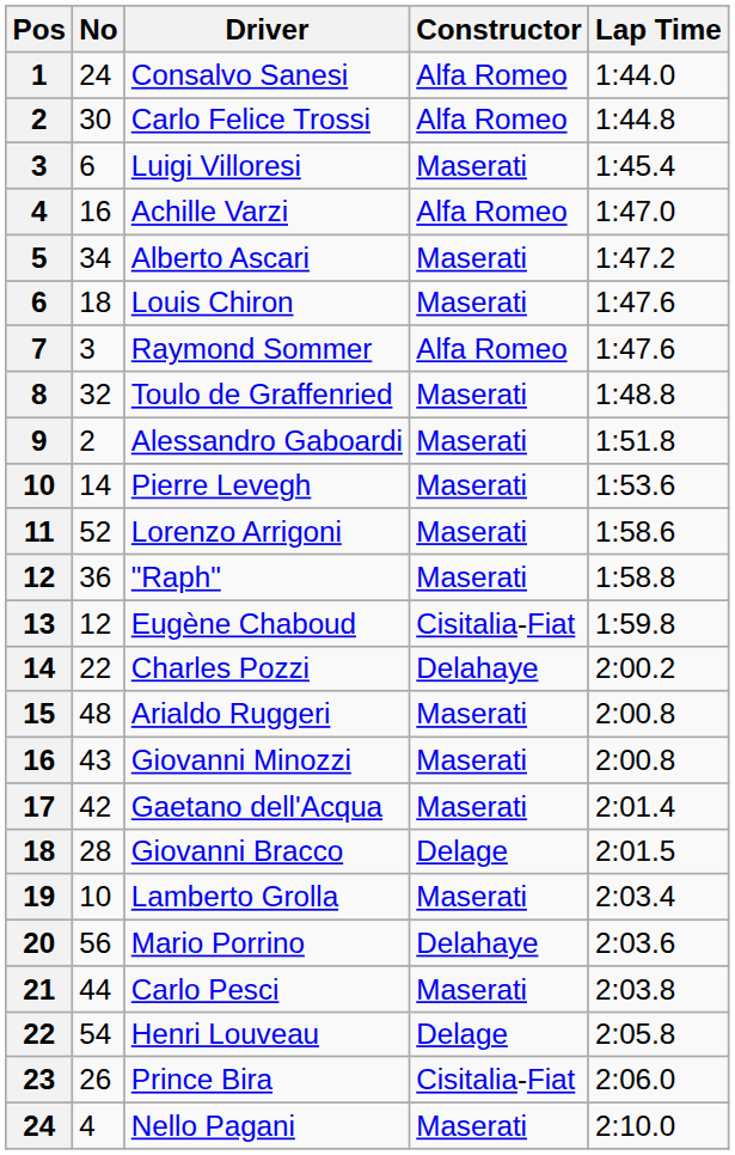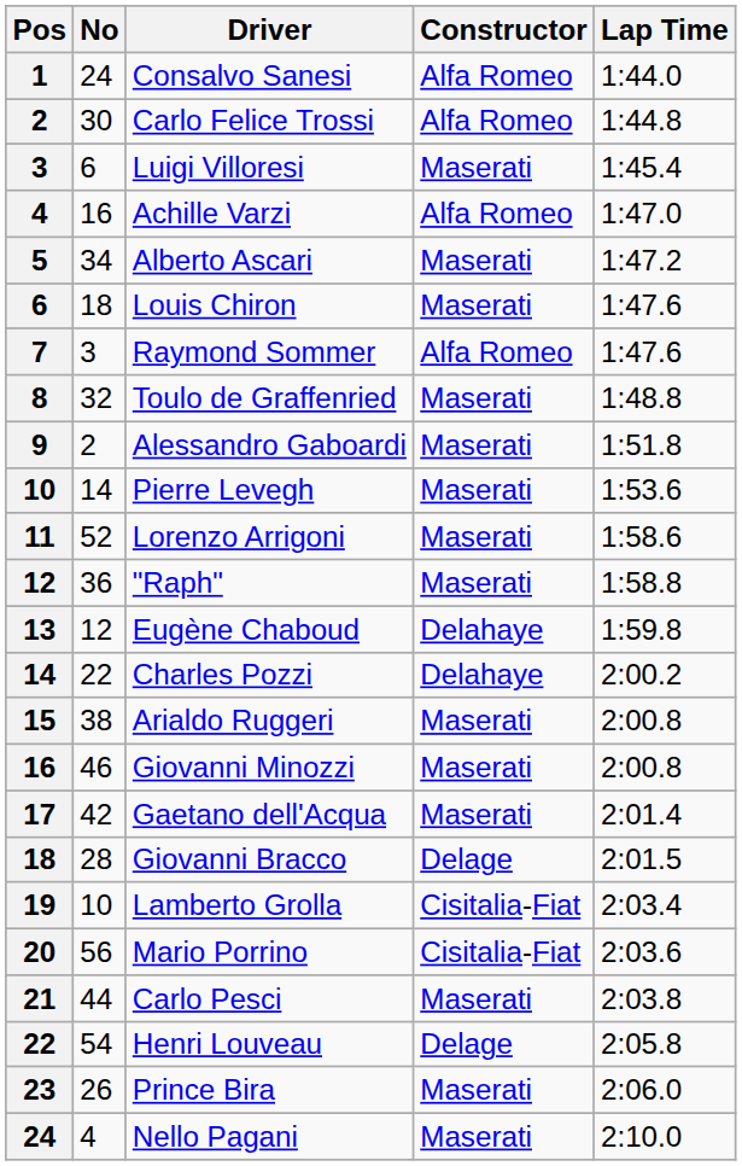Eugène Chaboud | Constructor: Cisitalia-Fiat -> Delahaye
Arialdo Ruggeri | No: 48 -> 38
Giovanni Minozzi | No: 43 -> 46
Lamberto Grolla | Constructor: Maserati -> Cisitalia-Fiat
Mario Porrino | Constructor: Delahaye -> Cisitalia-Fiat
Prince Bira | Constructor: Cisitalia-Fiat -> Maserati
